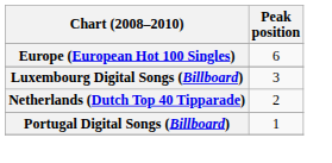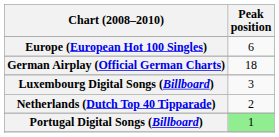+ row: German Airplay (Official German Charts) | 18
Portugal Digital Songs (Billboard) | Peak position: no background -> lightgreen background
